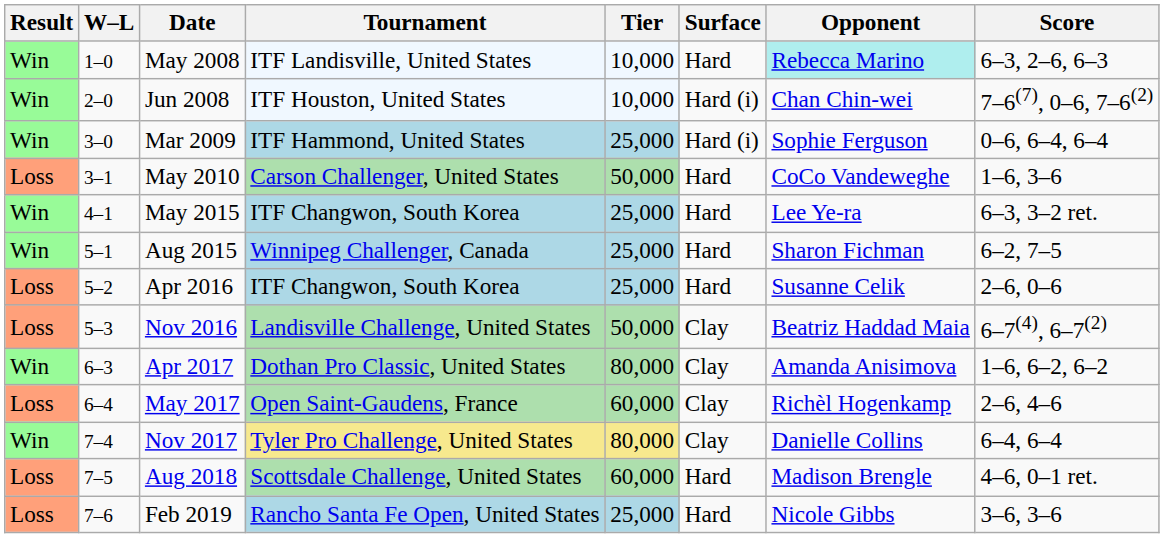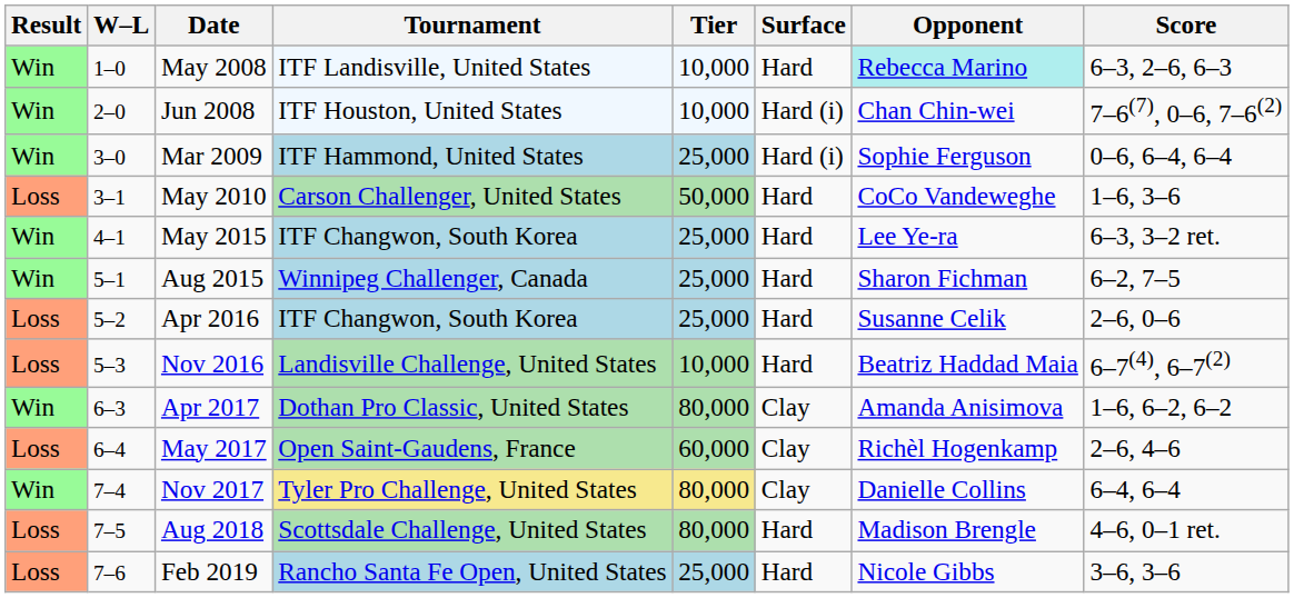Nov 2016 | Tier: 50,000 -> 10,000
Nov 2016 | Surface: Clay -> Hard
Aug 2018 | Tier: 60,000 -> 80,000
